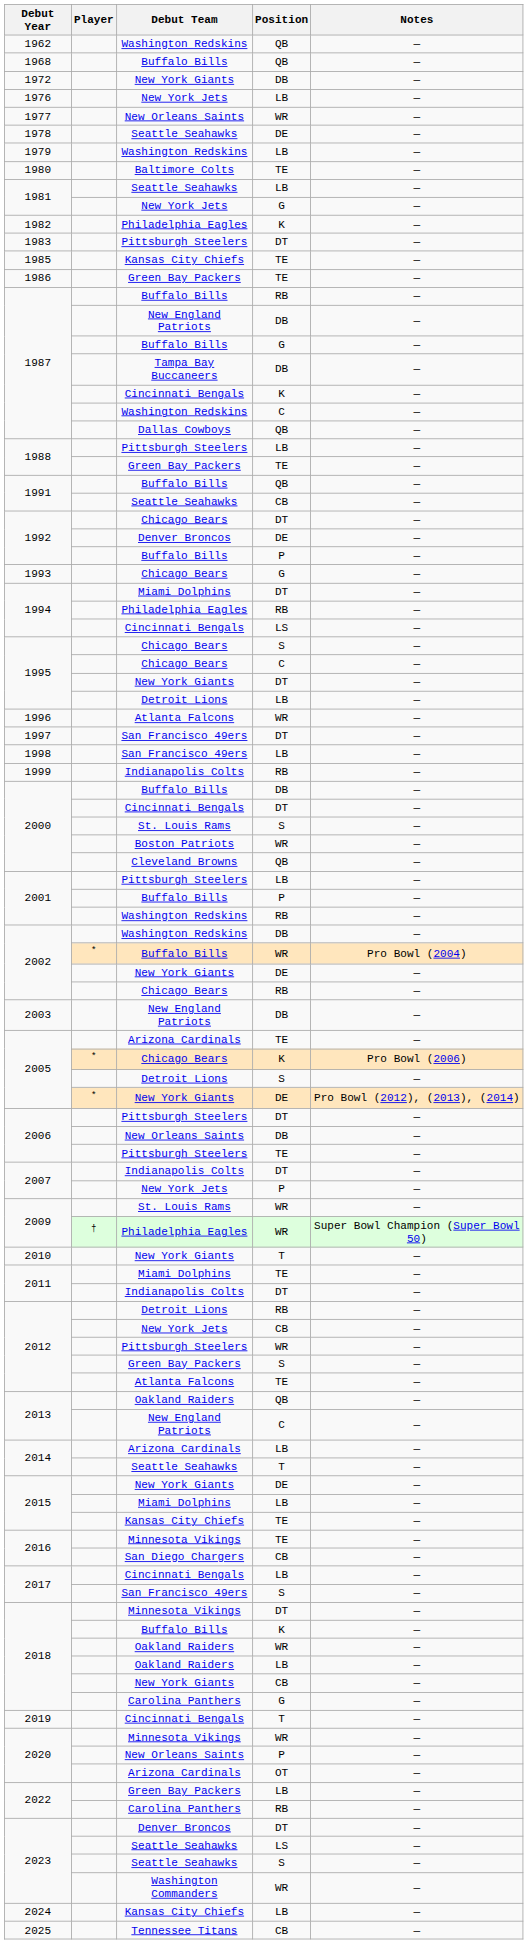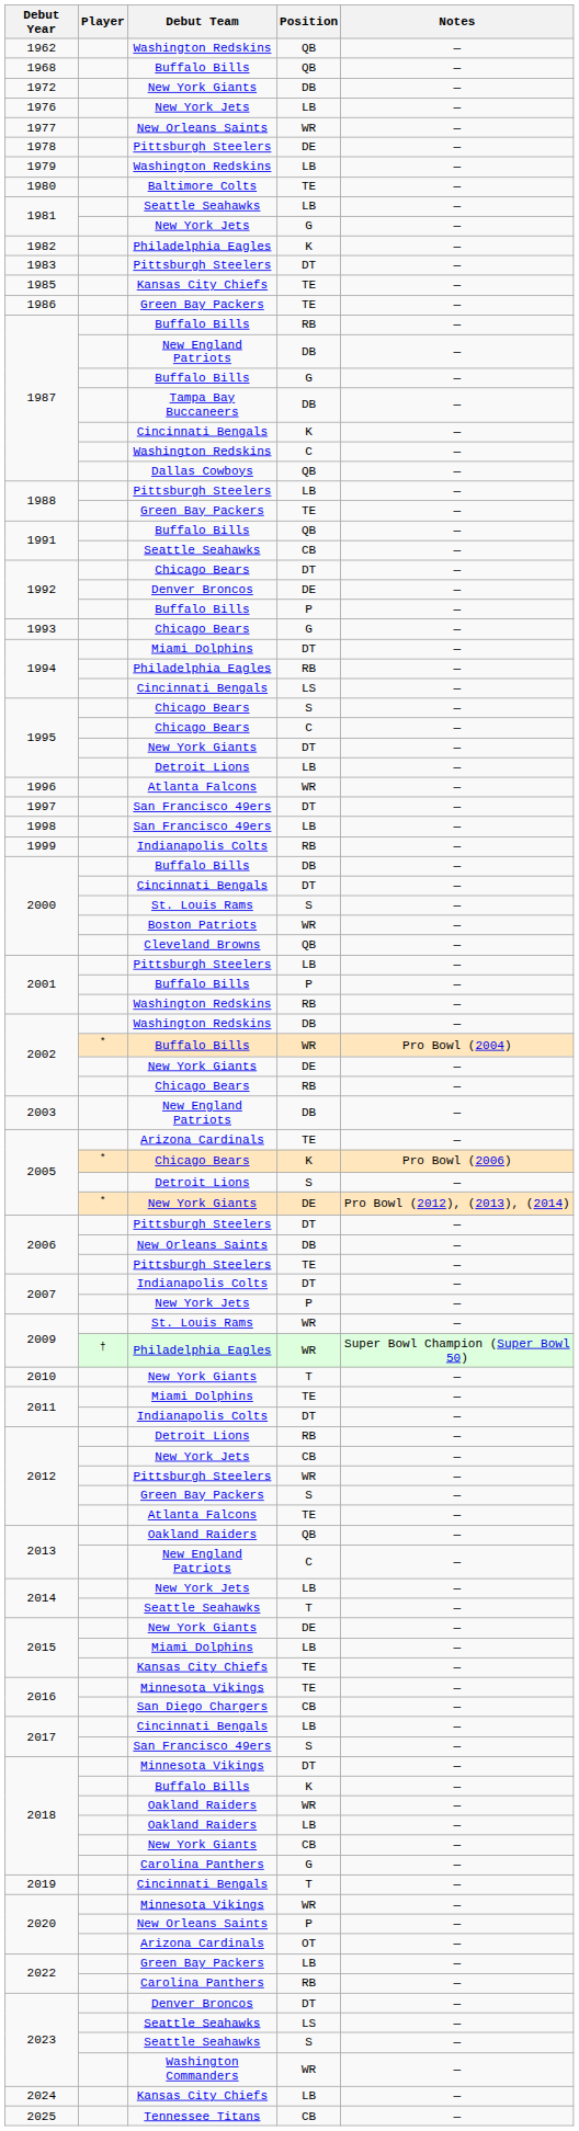1978 | Debut Team: Seattle Seahawks -> Pittsburgh Steelers
2014 / LB | Debut Team: Arizona Cardinals -> New York Jets
